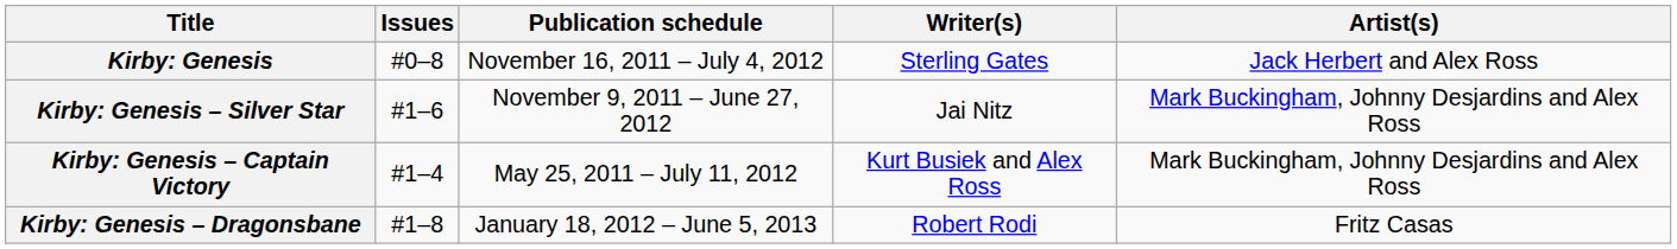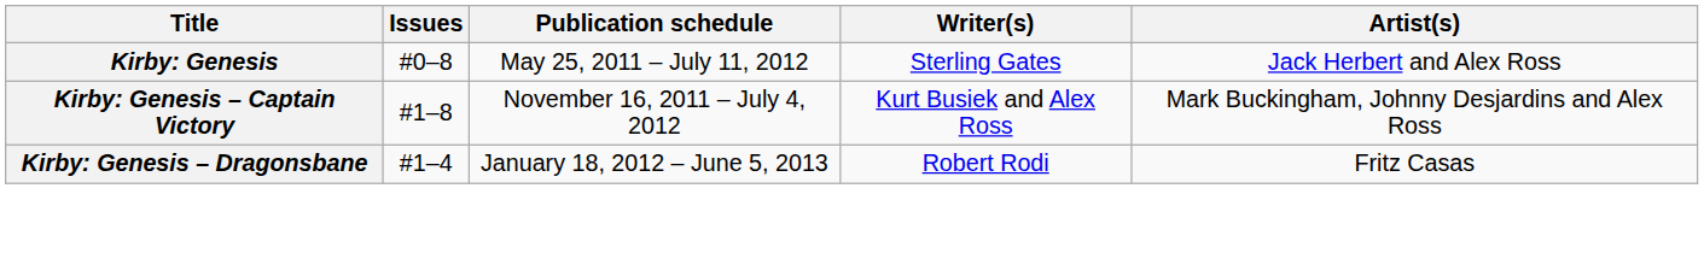Kirby: Genesis | Publication schedule: November 16, 2011 – July 4, 2012 -> May 25, 2011 – July 11, 2012
- row: Kirby: Genesis – Silver Star | #1–6 | November 9, 2011 – June 27, 2012 | Jai Nitz | Mark Buckingham, Johnny Desjardins and Alex Ross
Kirby: Genesis – Captain Victory | Issues: #1–4 -> #1–8
Kirby: Genesis – Captain Victory | Publication schedule: May 25, 2011 – July 11, 2012 -> November 16, 2011 – July 4, 2012
Kirby: Genesis – Dragonsbane | Issues: #1–8 -> #1–4
